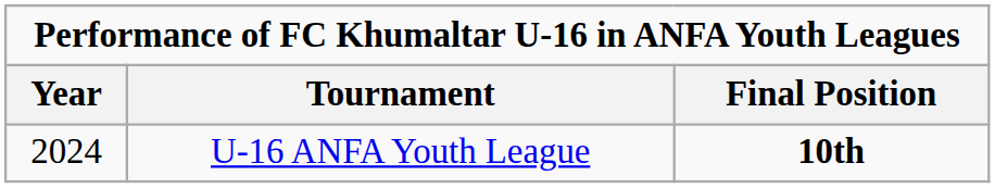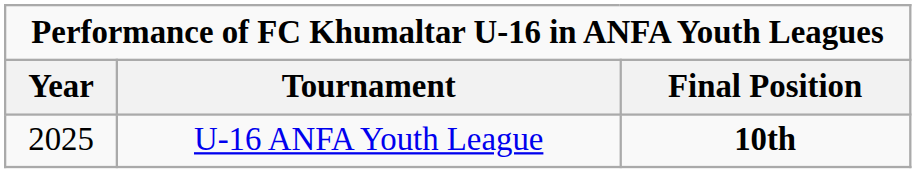U-16 ANFA Youth League | Year: 2024 -> 2025
